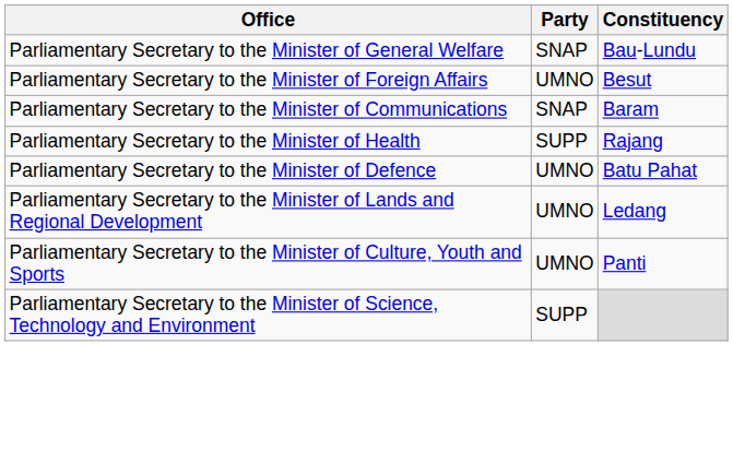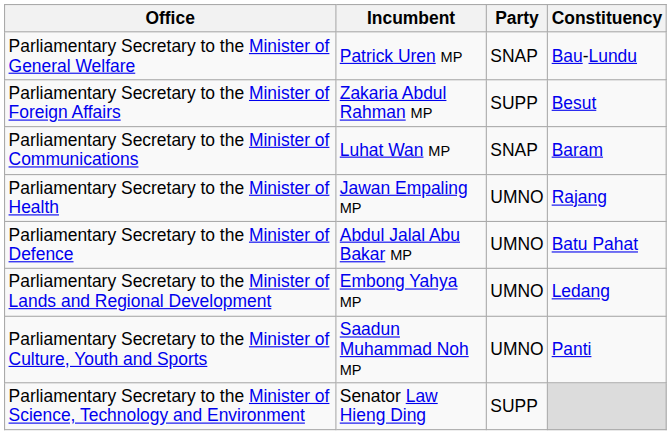+ column: Incumbent | Patrick Uren MP | Zakaria Abdul Rahman MP | Luhat Wan MP | Jawan Empaling MP | Abdul Jalal Abu Bakar MP | Embong Yahya MP | Saadun Muhammad Noh MP | Senator Law Hieng Ding
Parliamentary Secretary to the Minister of Foreign Affairs | Party: UMNO -> SUPP
Parliamentary Secretary to the Minister of Health | Party: SUPP -> UMNO
